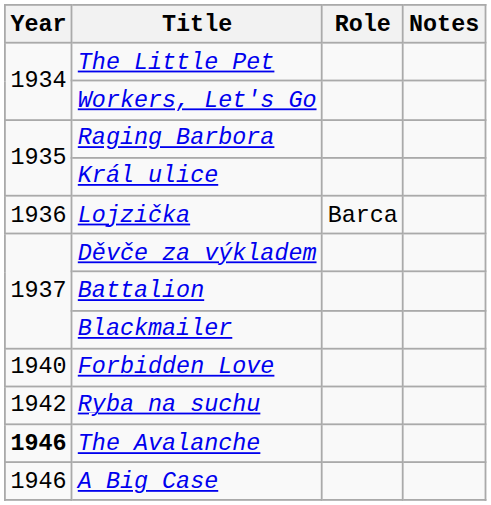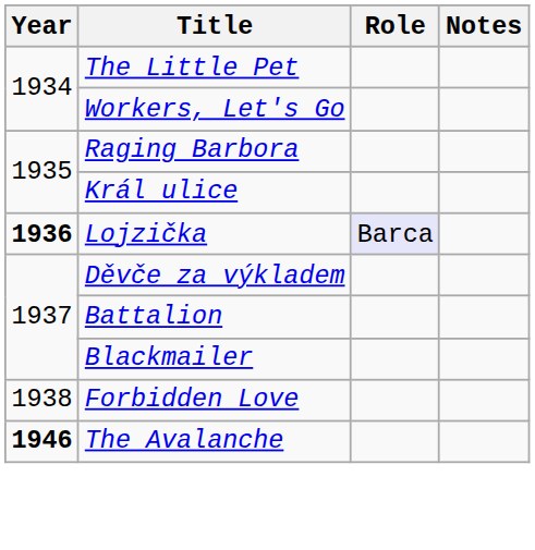Lojzička | Year: normal -> bold
Lojzička | Role: no background -> lavender background
Forbidden Love | Year: 1940 -> 1938
- row: 1942 | Ryba na suchu
- row: 1946 | A Big Case
